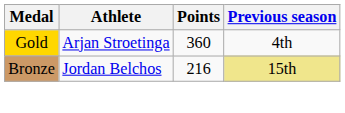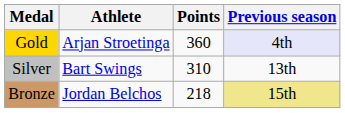Gold | Previous season: no background -> lavender background
+ row: Silver | Bart Swings | 310 | 13th
Bronze | Points: 216 -> 218
